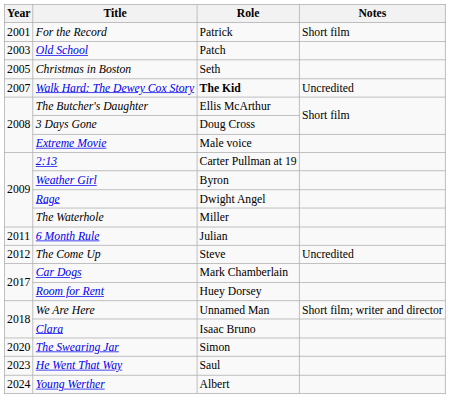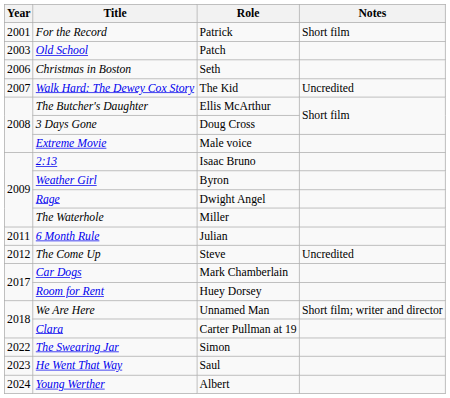Christmas in Boston | Year: 2005 -> 2006
Walk Hard: The Dewey Cox Story | Role: bold -> normal
2:13 | Role: Carter Pullman at 19 -> Isaac Bruno
Clara | Role: Isaac Bruno -> Carter Pullman at 19
The Swearing Jar | Year: 2020 -> 2022
